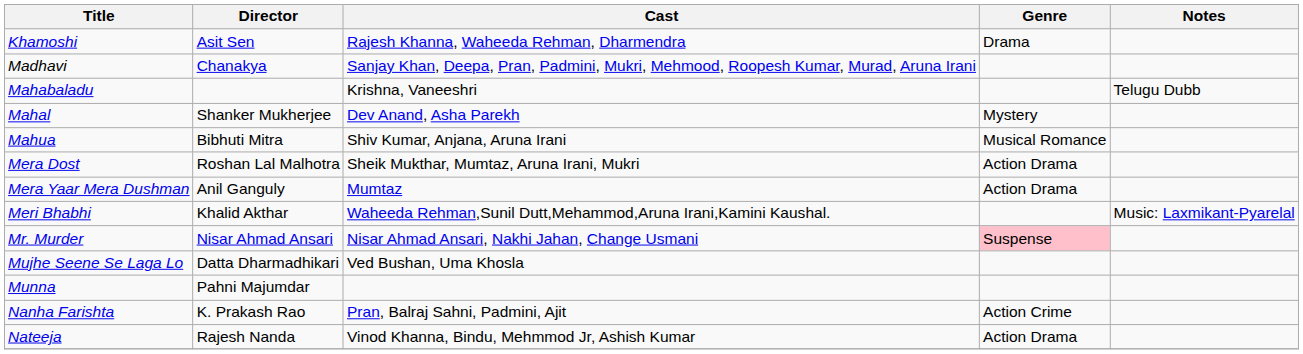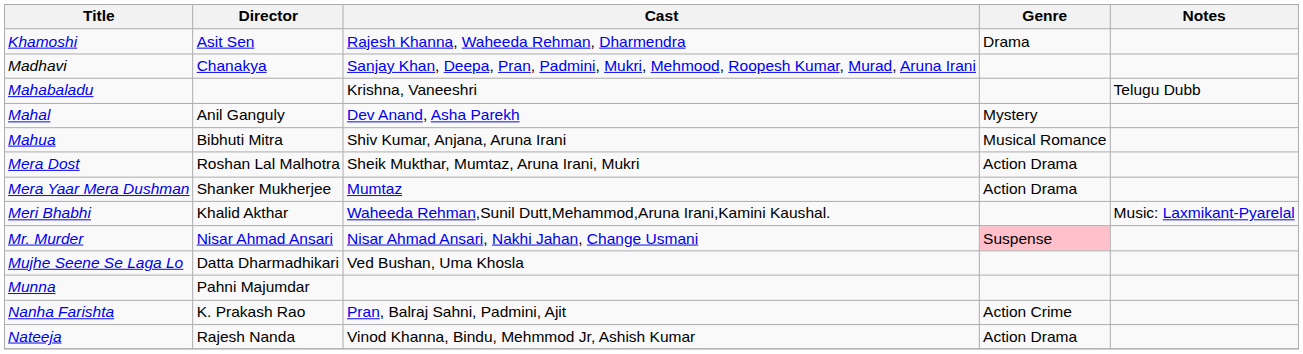Mahal | Director: Shanker Mukherjee -> Anil Ganguly
Mera Yaar Mera Dushman | Director: Anil Ganguly -> Shanker Mukherjee
